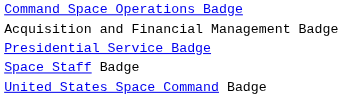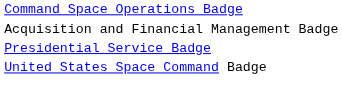- row: Space Staff Badge
